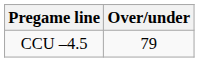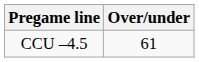CCU –4.5 | Over/under: 79 -> 61
